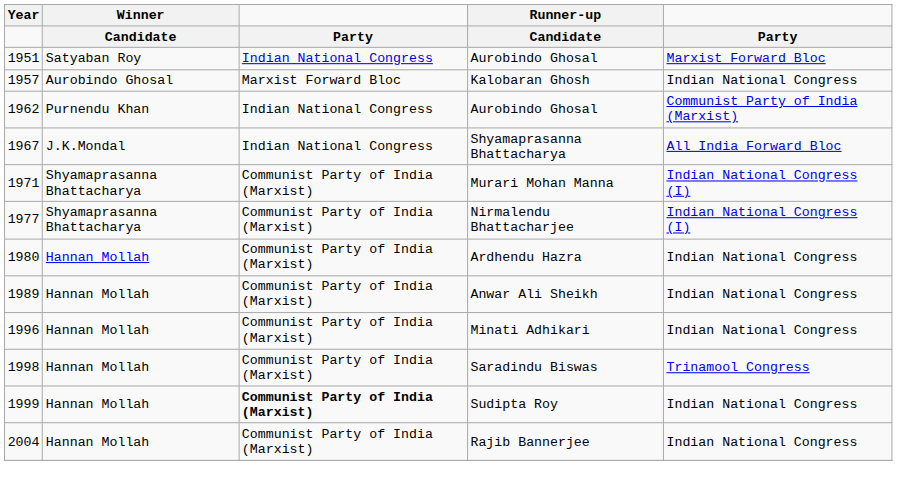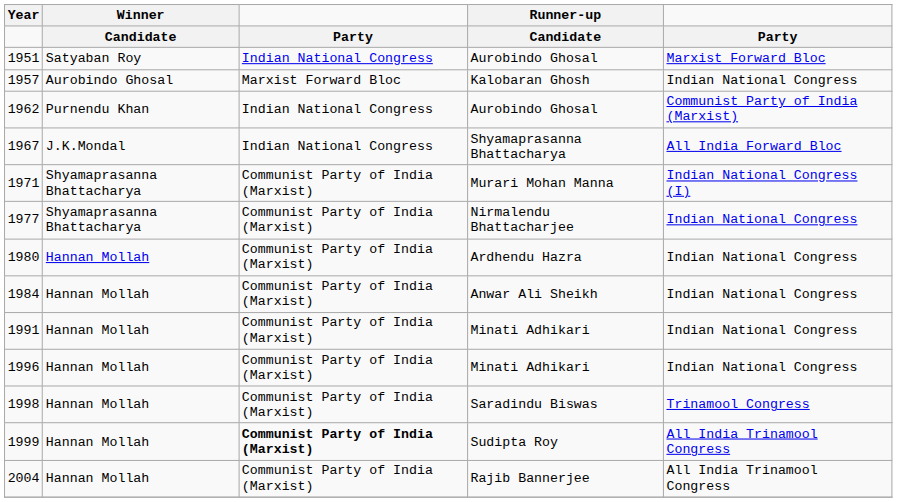1977 | column 5: Indian National Congress (I) -> Indian National Congress
+ row: 1984 | Hannan Mollah | Communist Party of India (Marxist) | Anwar Ali Sheikh | Indian National Congress
- row: 1989 | Hannan Mollah | Communist Party of India (Marxist) | Anwar Ali Sheikh | Indian National Congress
+ row: 1991 | Hannan Mollah | Communist Party of India (Marxist) | Minati Adhikari | Indian National Congress
1999 | column 5: Indian National Congress -> All India Trinamool Congress
2004 | column 5: Indian National Congress -> All India Trinamool Congress
